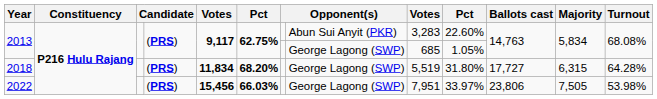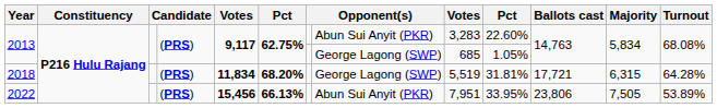2018 | column 10: 31.80% -> 31.81%
2018 | Ballots cast: 17,727 -> 17,721
2022 | column 6: 66.03% -> 66.13%
2022 | column 8: George Lagong (SWP) -> Abun Sui Anyit (PKR)
2022 | column 10: 33.97% -> 33.95%
2022 | Turnout: 53.98% -> 53.89%
